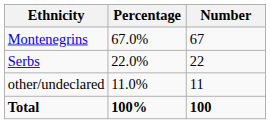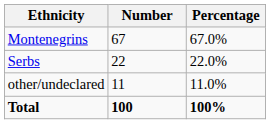columns swapped: Number <-> Percentage
